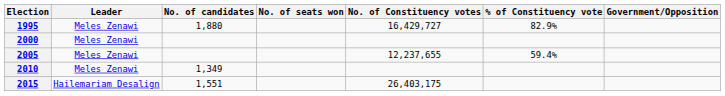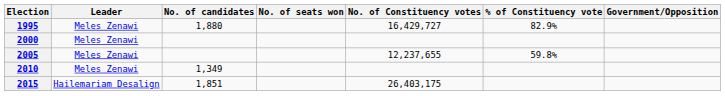2005 | % of Constituency vote: 59.4% -> 59.8%
2015 | No. of candidates: 1,551 -> 1,851
